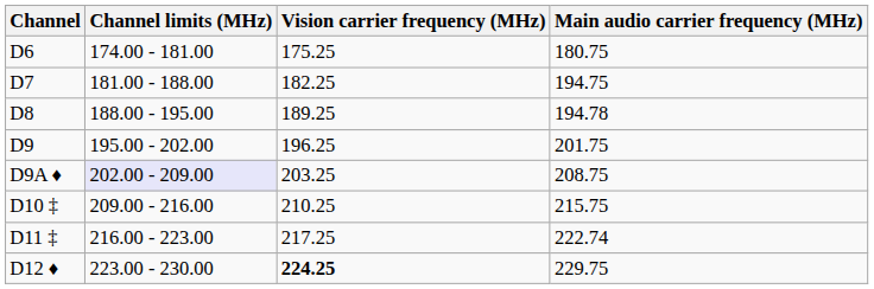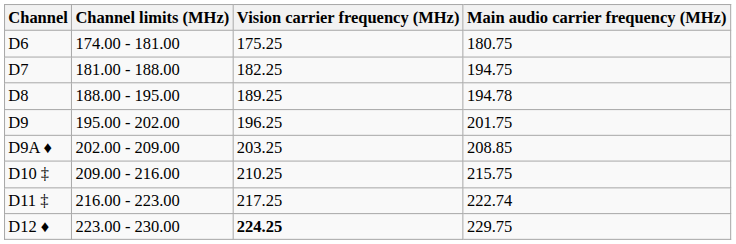D9A ♦ | Channel limits (MHz): lavender background -> no background
D9A ♦ | Main audio carrier frequency (MHz): 208.75 -> 208.85
